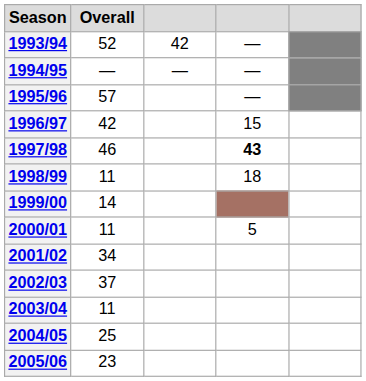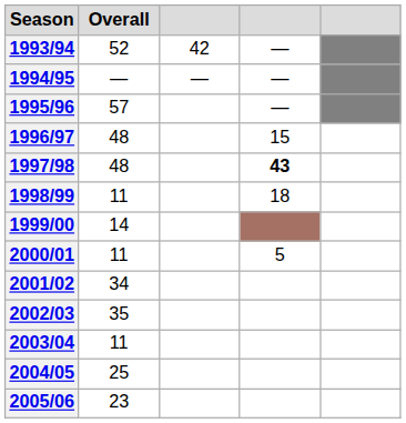1996/97 | Overall: 42 -> 48
1997/98 | Overall: 46 -> 48
2002/03 | Overall: 37 -> 35
